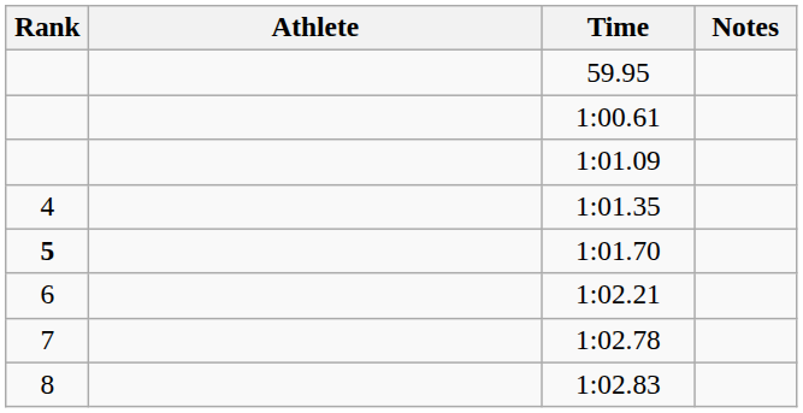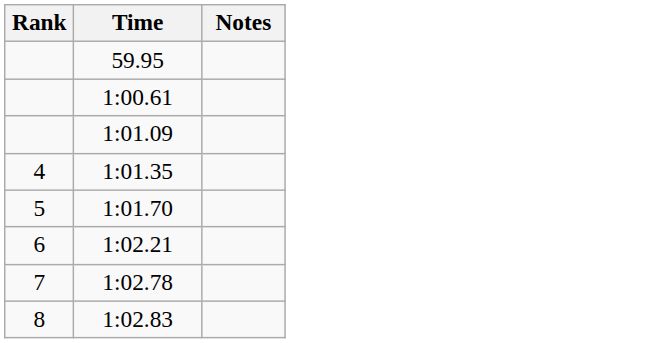- column: Athlete
1:01.70 | Rank: bold -> normal
